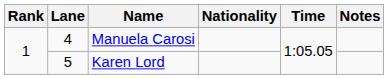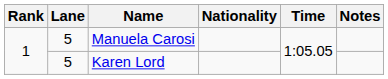Manuela Carosi | Lane: 4 -> 5
